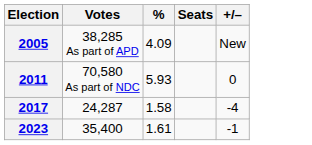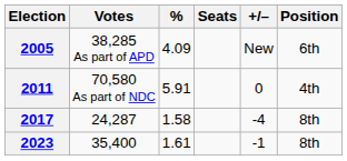+ column: Position | 6th | 4th | 8th | 8th
2011 | %: 5.93 -> 5.91
